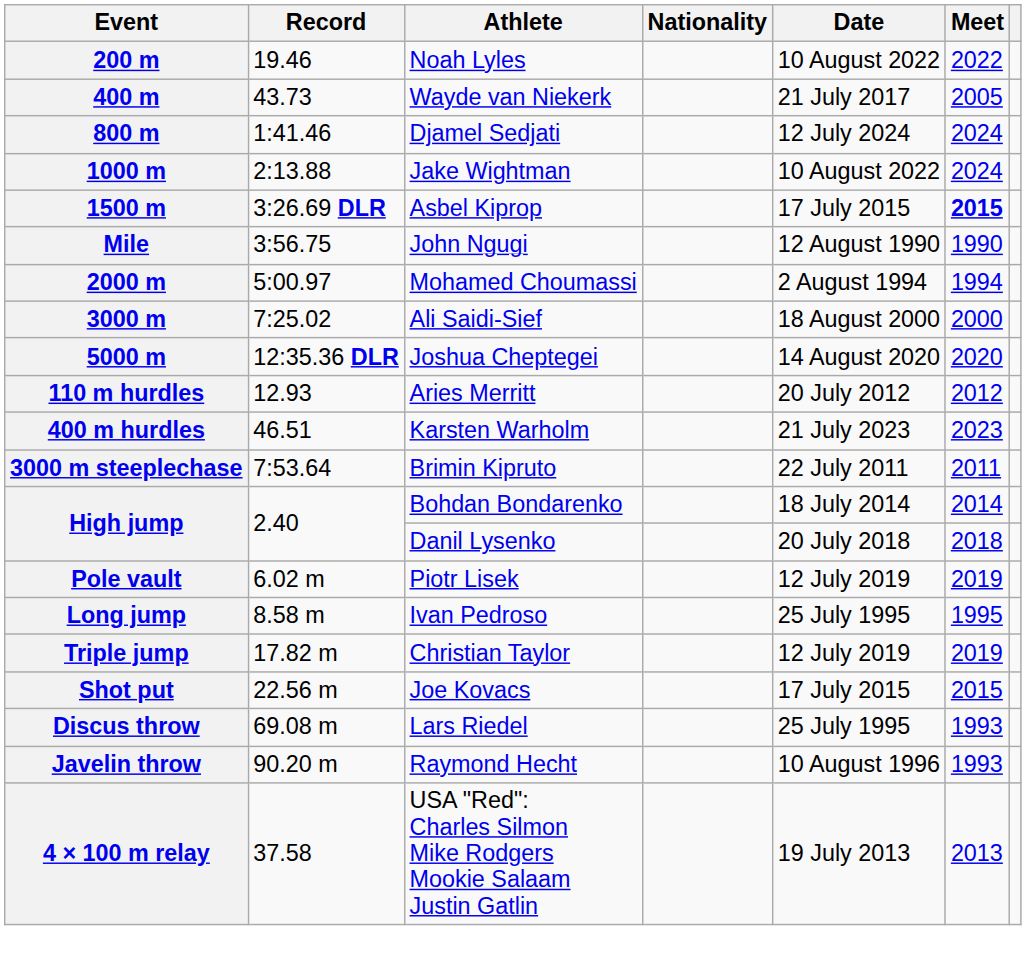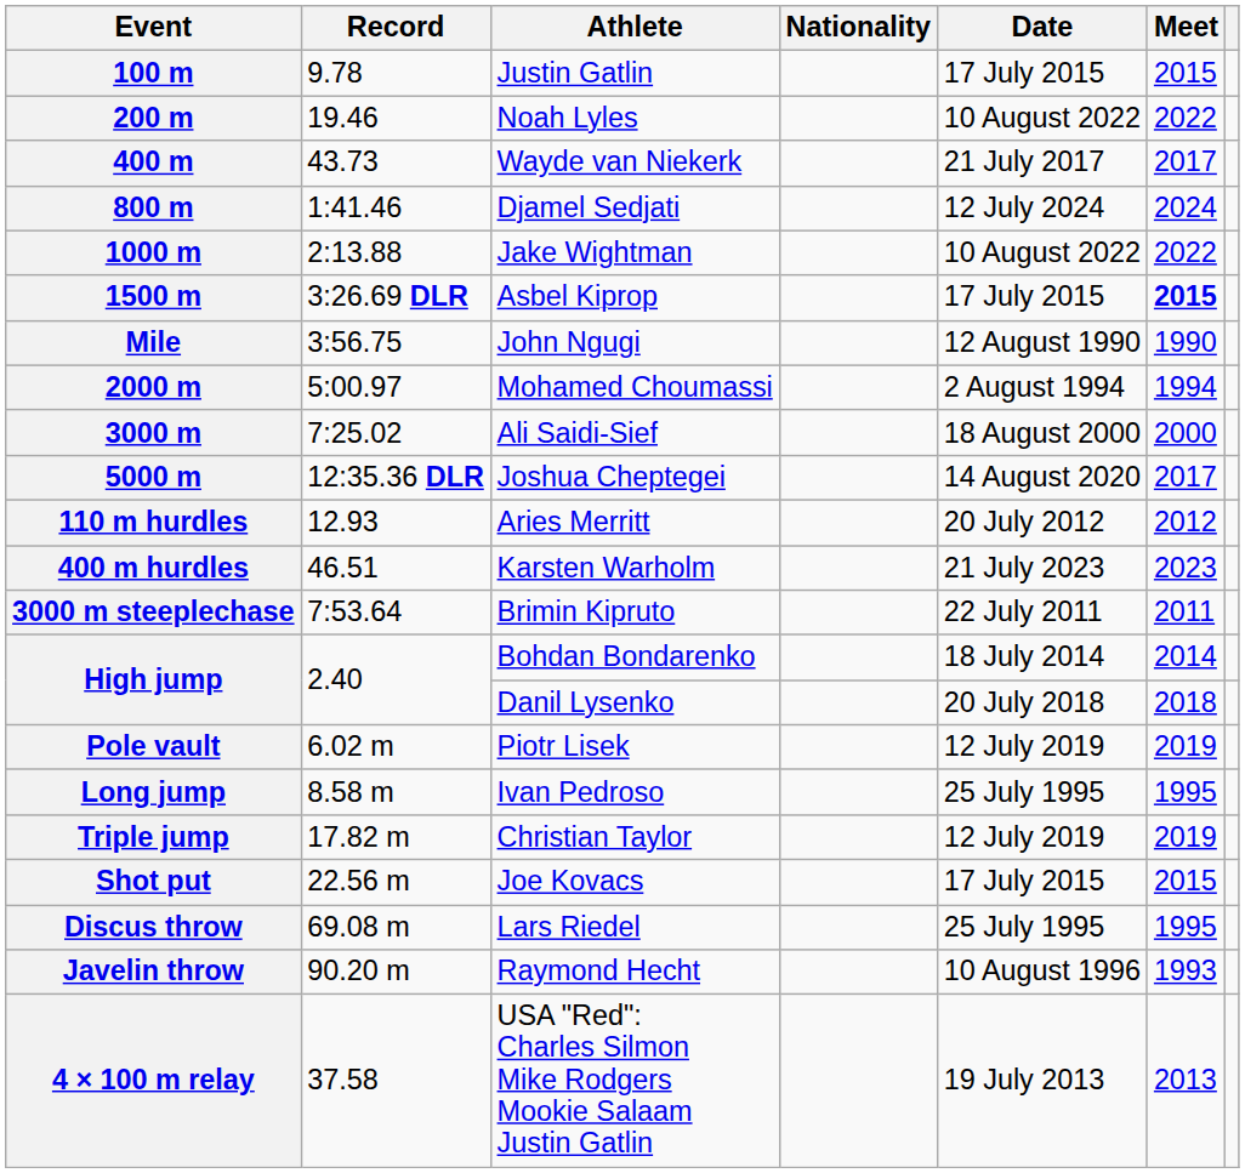+ row: 100 m | 9.78 | Justin Gatlin | 17 July 2015 | 2015
400 m | Meet: 2005 -> 2017
1000 m | Meet: 2024 -> 2022
5000 m | Meet: 2020 -> 2017
Discus throw | Meet: 1993 -> 1995
